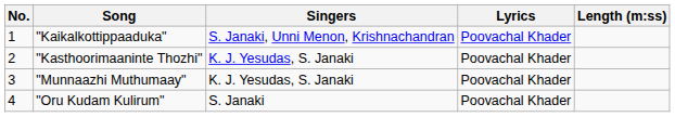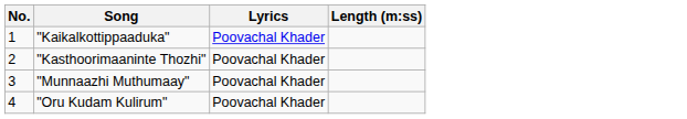- column: Singers | S. Janaki, Unni Menon, Krishnachandran | K. J. Yesudas, S. Janaki | K. J. Yesudas, S. Janaki | S. Janaki
